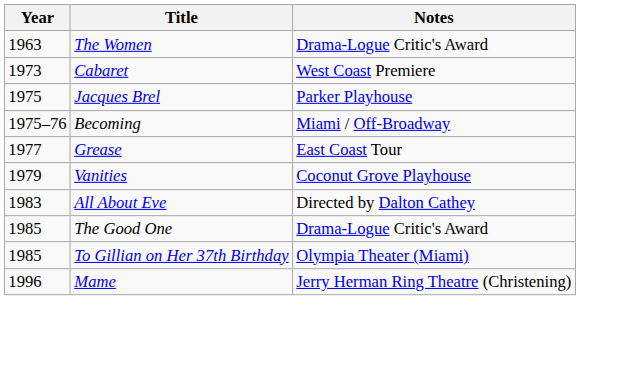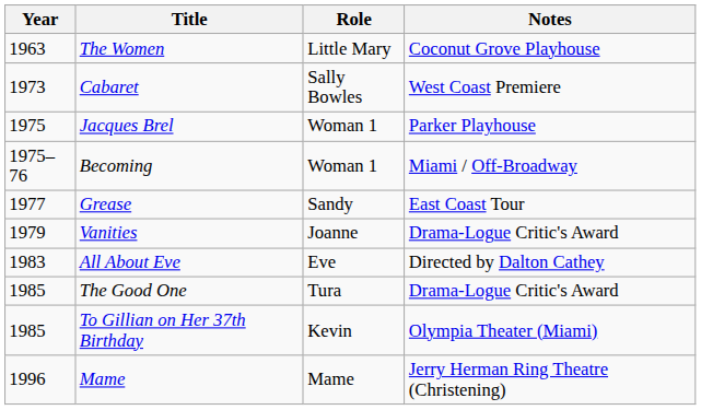+ column: Role | Little Mary | Sally Bowles | Woman 1 | Woman 1 | Sandy | Joanne | Eve | Tura | Kevin | Mame
The Women | Notes: Drama-Logue Critic's Award -> Coconut Grove Playhouse
Vanities | Notes: Coconut Grove Playhouse -> Drama-Logue Critic's Award
